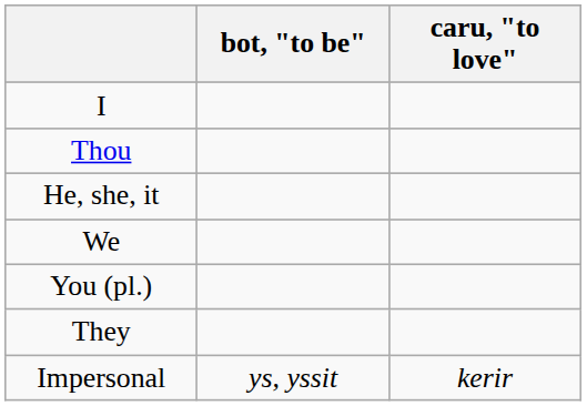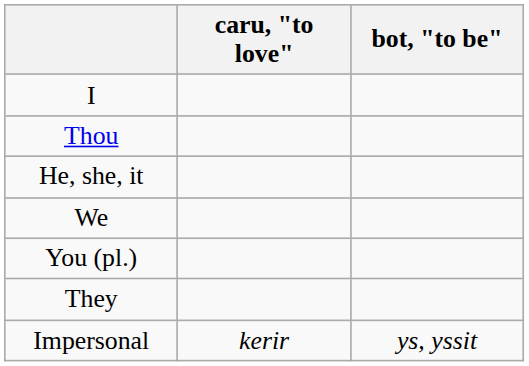columns swapped: caru, "to love" <-> bot, "to be"
